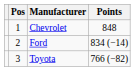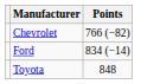- column: Pos | 1 | 2 | 3
Chevrolet | Points: 848 -> 766 (−82)
Toyota | Points: 766 (−82) -> 848
